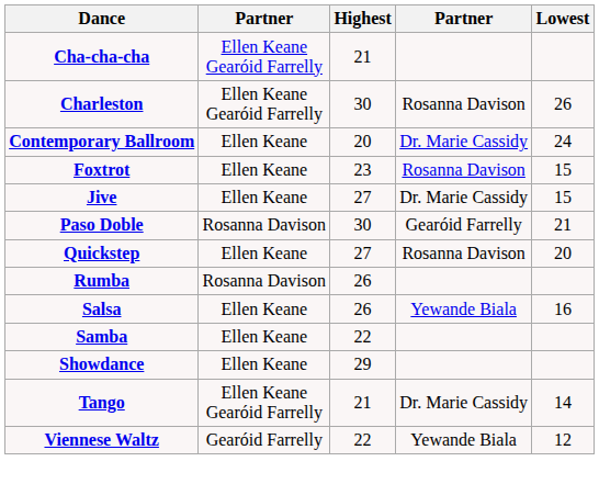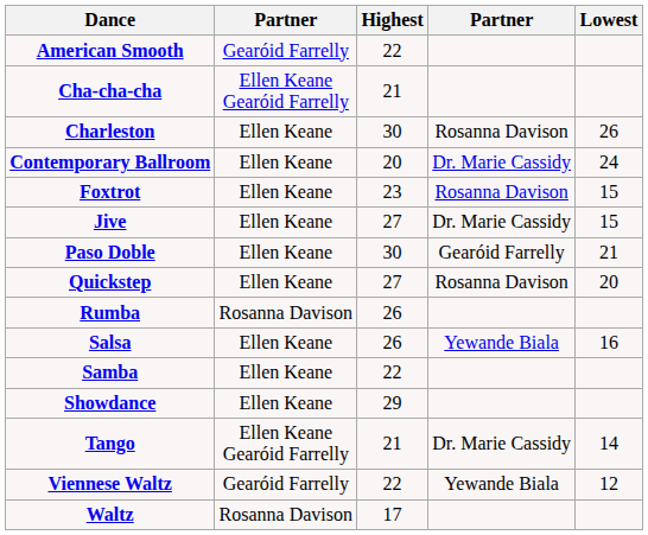+ row: American Smooth | Gearóid Farrelly | 22
Charleston | column 2: Ellen Keane Gearóid Farrelly -> Ellen Keane
Paso Doble | column 2: Rosanna Davison -> Ellen Keane
+ row: Waltz | Rosanna Davison | 17
